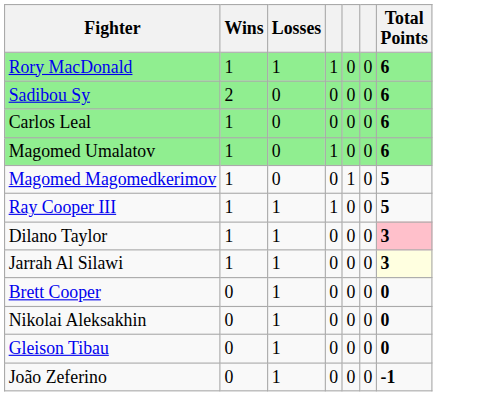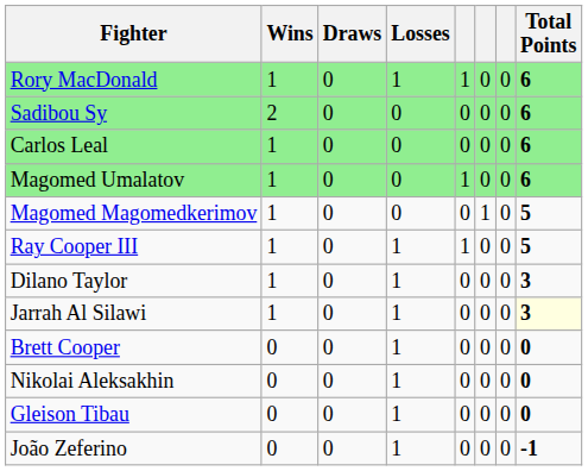+ column: Draws | 0 | 0 | 0 | 0 | 0 | 0 | 0 | 0 | 0 | 0 | 0 | 0
Dilano Taylor | Total Points: pink background -> no background
